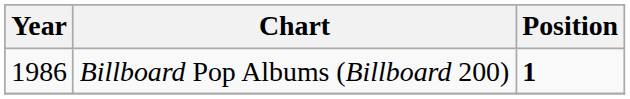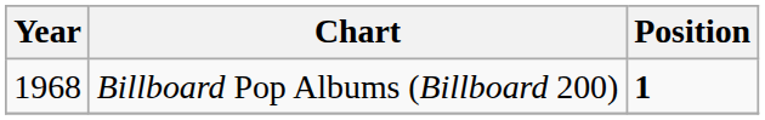Billboard Pop Albums (Billboard 200) | Year: 1986 -> 1968
